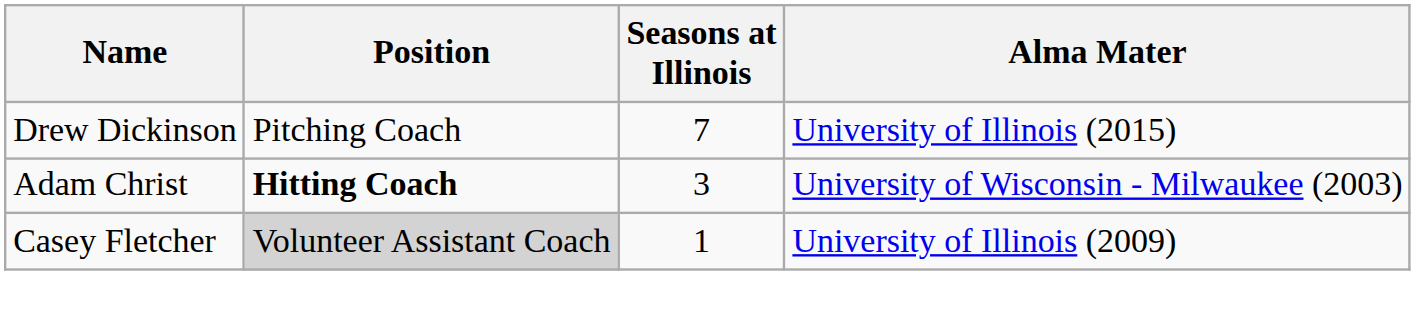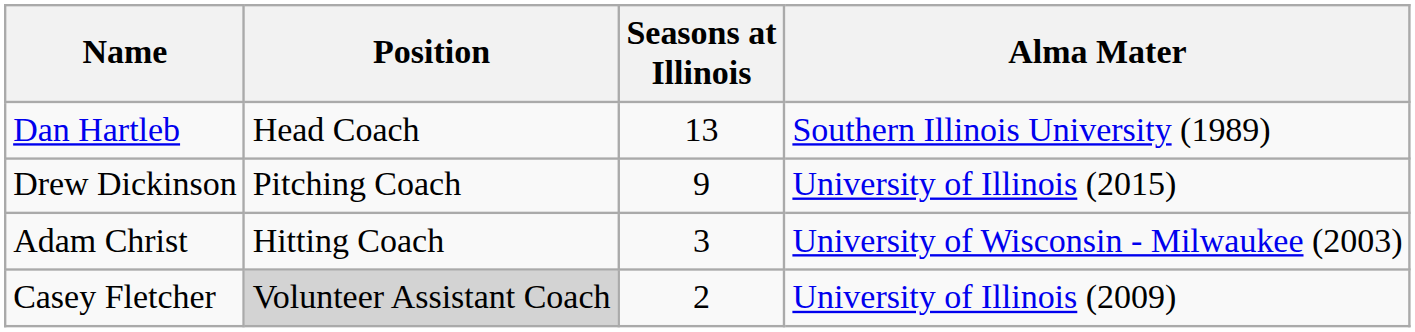+ row: Dan Hartleb | Head Coach | 13 | Southern Illinois University (1989)
Drew Dickinson | Seasons at Illinois: 7 -> 9
Adam Christ | Position: bold -> normal
Casey Fletcher | Seasons at Illinois: 1 -> 2
